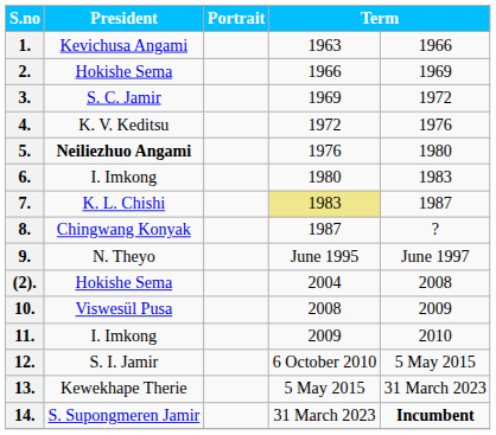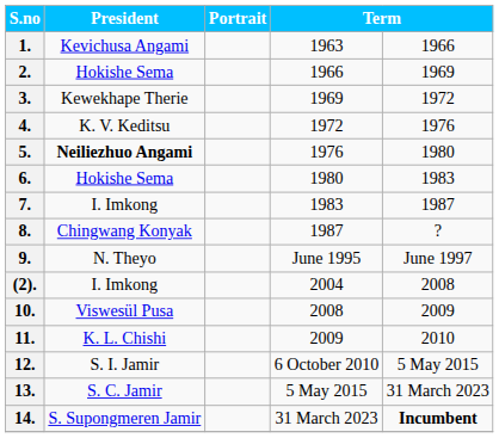3. | President: S. C. Jamir -> Kewekhape Therie
6. | President: I. Imkong -> Hokishe Sema
7. | President: K. L. Chishi -> I. Imkong
7. | column 4: khaki background -> no background
(2). | President: Hokishe Sema -> I. Imkong
11. | President: I. Imkong -> K. L. Chishi
13. | President: Kewekhape Therie -> S. C. Jamir
